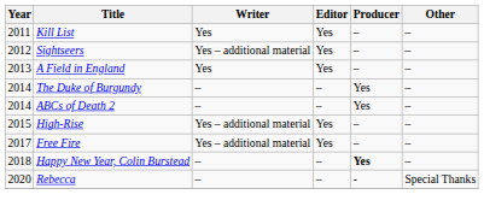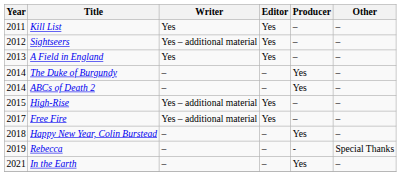Happy New Year, Colin Burstead | Producer: bold -> normal
Rebecca | Year: 2020 -> 2019
+ row: 2021 | In the Earth | – | – | Yes | –
